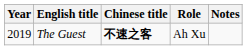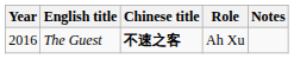The Guest | Year: 2019 -> 2016
